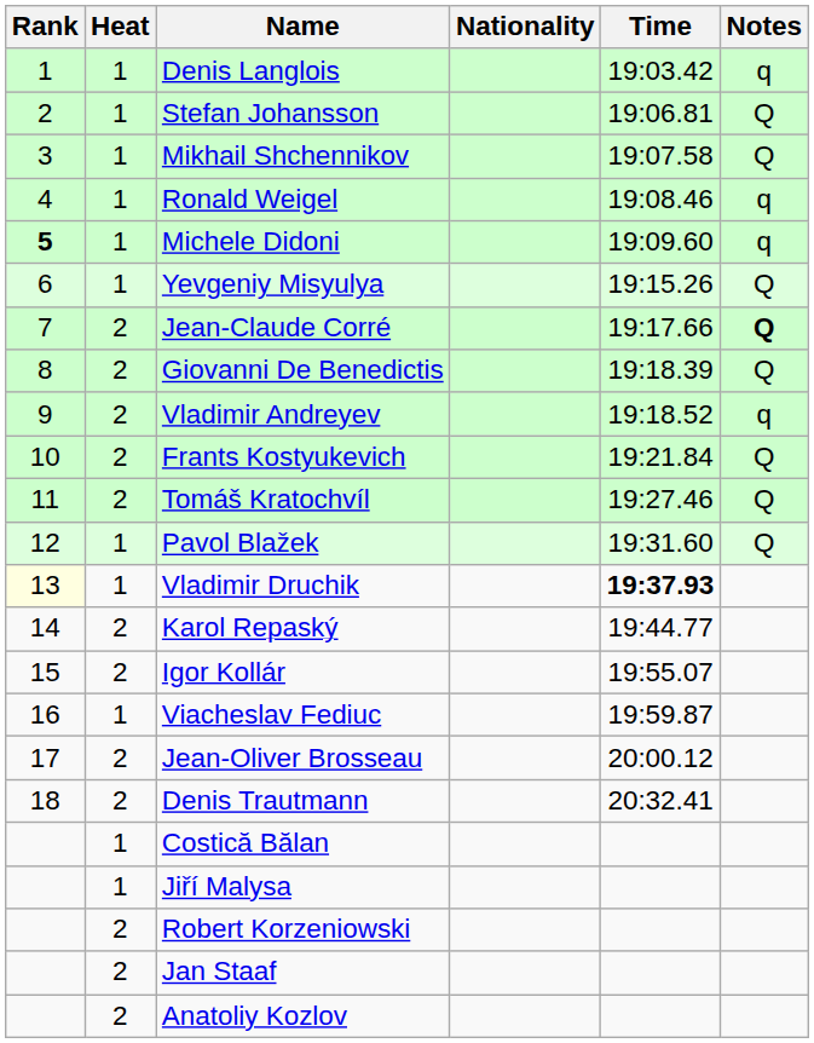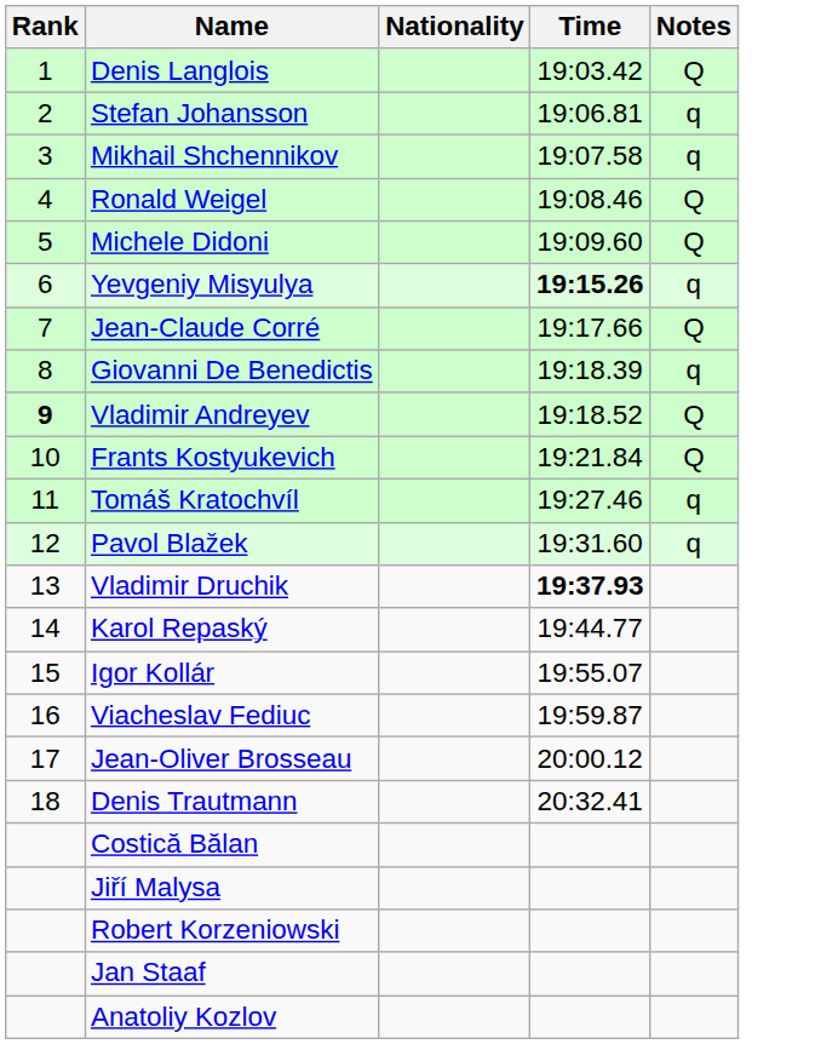- column: Heat | 1 | 1 | 1 | 1 | 1 | 1 | 2 | 2 | 2 | 2 | 2 | 1 | 1 | 2 | 2 | 1 | 2 | 2 | 1 | 1 | 2 | 2 | 2
Denis Langlois | Notes: q -> Q
Stefan Johansson | Notes: Q -> q
Mikhail Shchennikov | Notes: Q -> q
Ronald Weigel | Notes: q -> Q
Michele Didoni | Rank: bold -> normal
Michele Didoni | Notes: q -> Q
Yevgeniy Misyulya | Time: normal -> bold
Yevgeniy Misyulya | Notes: Q -> q
Jean-Claude Corré | Notes: bold -> normal
Giovanni De Benedictis | Notes: Q -> q
Vladimir Andreyev | Rank: normal -> bold
Vladimir Andreyev | Notes: q -> Q
Tomáš Kratochvíl | Notes: Q -> q
Pavol Blažek | Notes: Q -> q
Vladimir Druchik | Rank: lightyellow background -> no background
